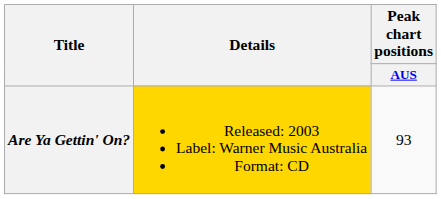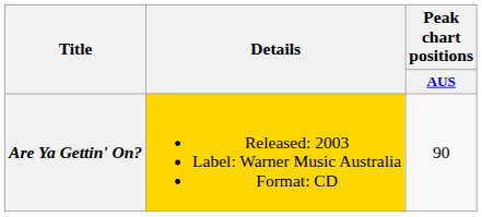Are Ya Gettin' On? | Peak chart positions / AUS: 93 -> 90
